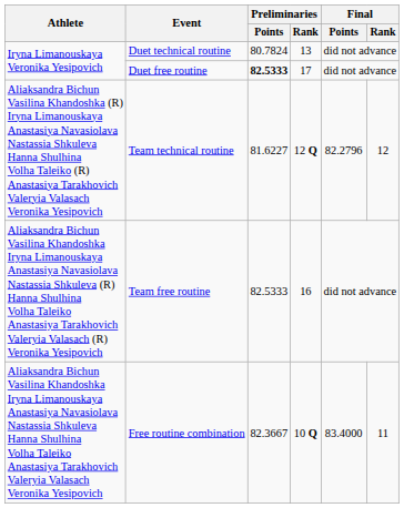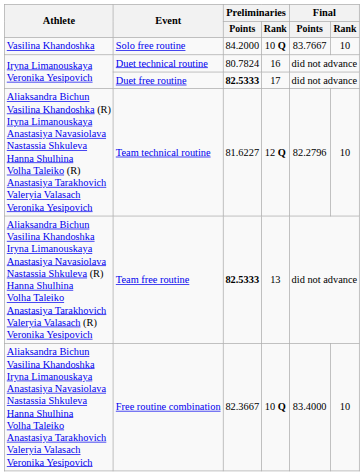+ row: Vasilina Khandoshka | Solo free routine | 84.2000 | 10 Q | 83.7667 | 10
Duet technical routine | Preliminaries / Rank: 13 -> 16
Team technical routine | Final / Rank: 12 -> 10
Team free routine | Preliminaries / Points: normal -> bold
Team free routine | Preliminaries / Rank: 16 -> 13
Free routine combination | Final / Rank: 11 -> 10
